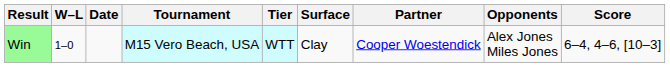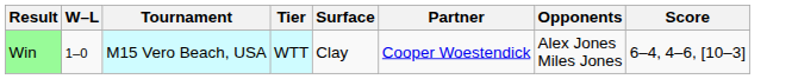- column: Date
